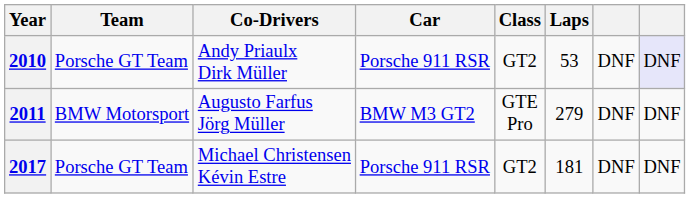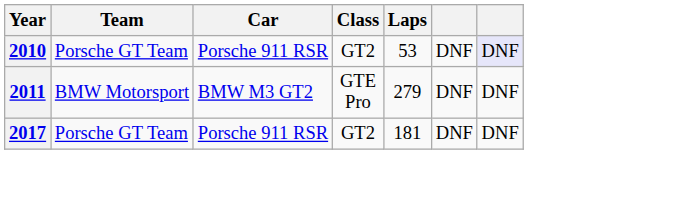- column: Co-Drivers | Andy Priaulx Dirk Müller | Augusto Farfus Jörg Müller | Michael Christensen Kévin Estre
